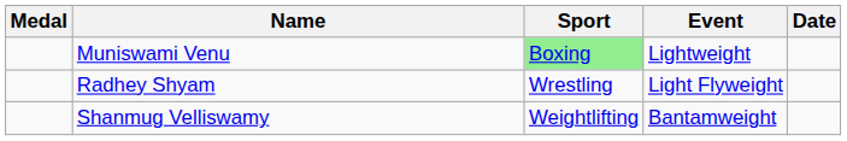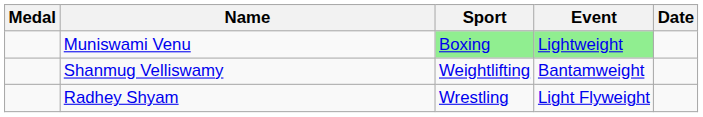Muniswami Venu | Event: no background -> lightgreen background
rows swapped: Shanmug Velliswamy <-> Radhey Shyam
